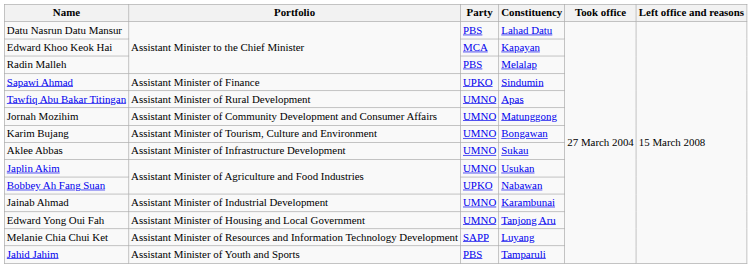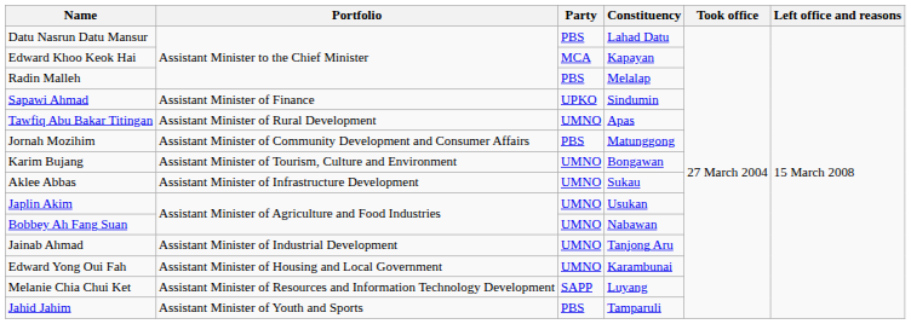Jornah Mozihim | Party: UMNO -> PBS
Bobbey Ah Fang Suan | Party: UPKO -> UMNO
Jainab Ahmad | Constituency: Karambunai -> Tanjong Aru
Edward Yong Oui Fah | Constituency: Tanjong Aru -> Karambunai
